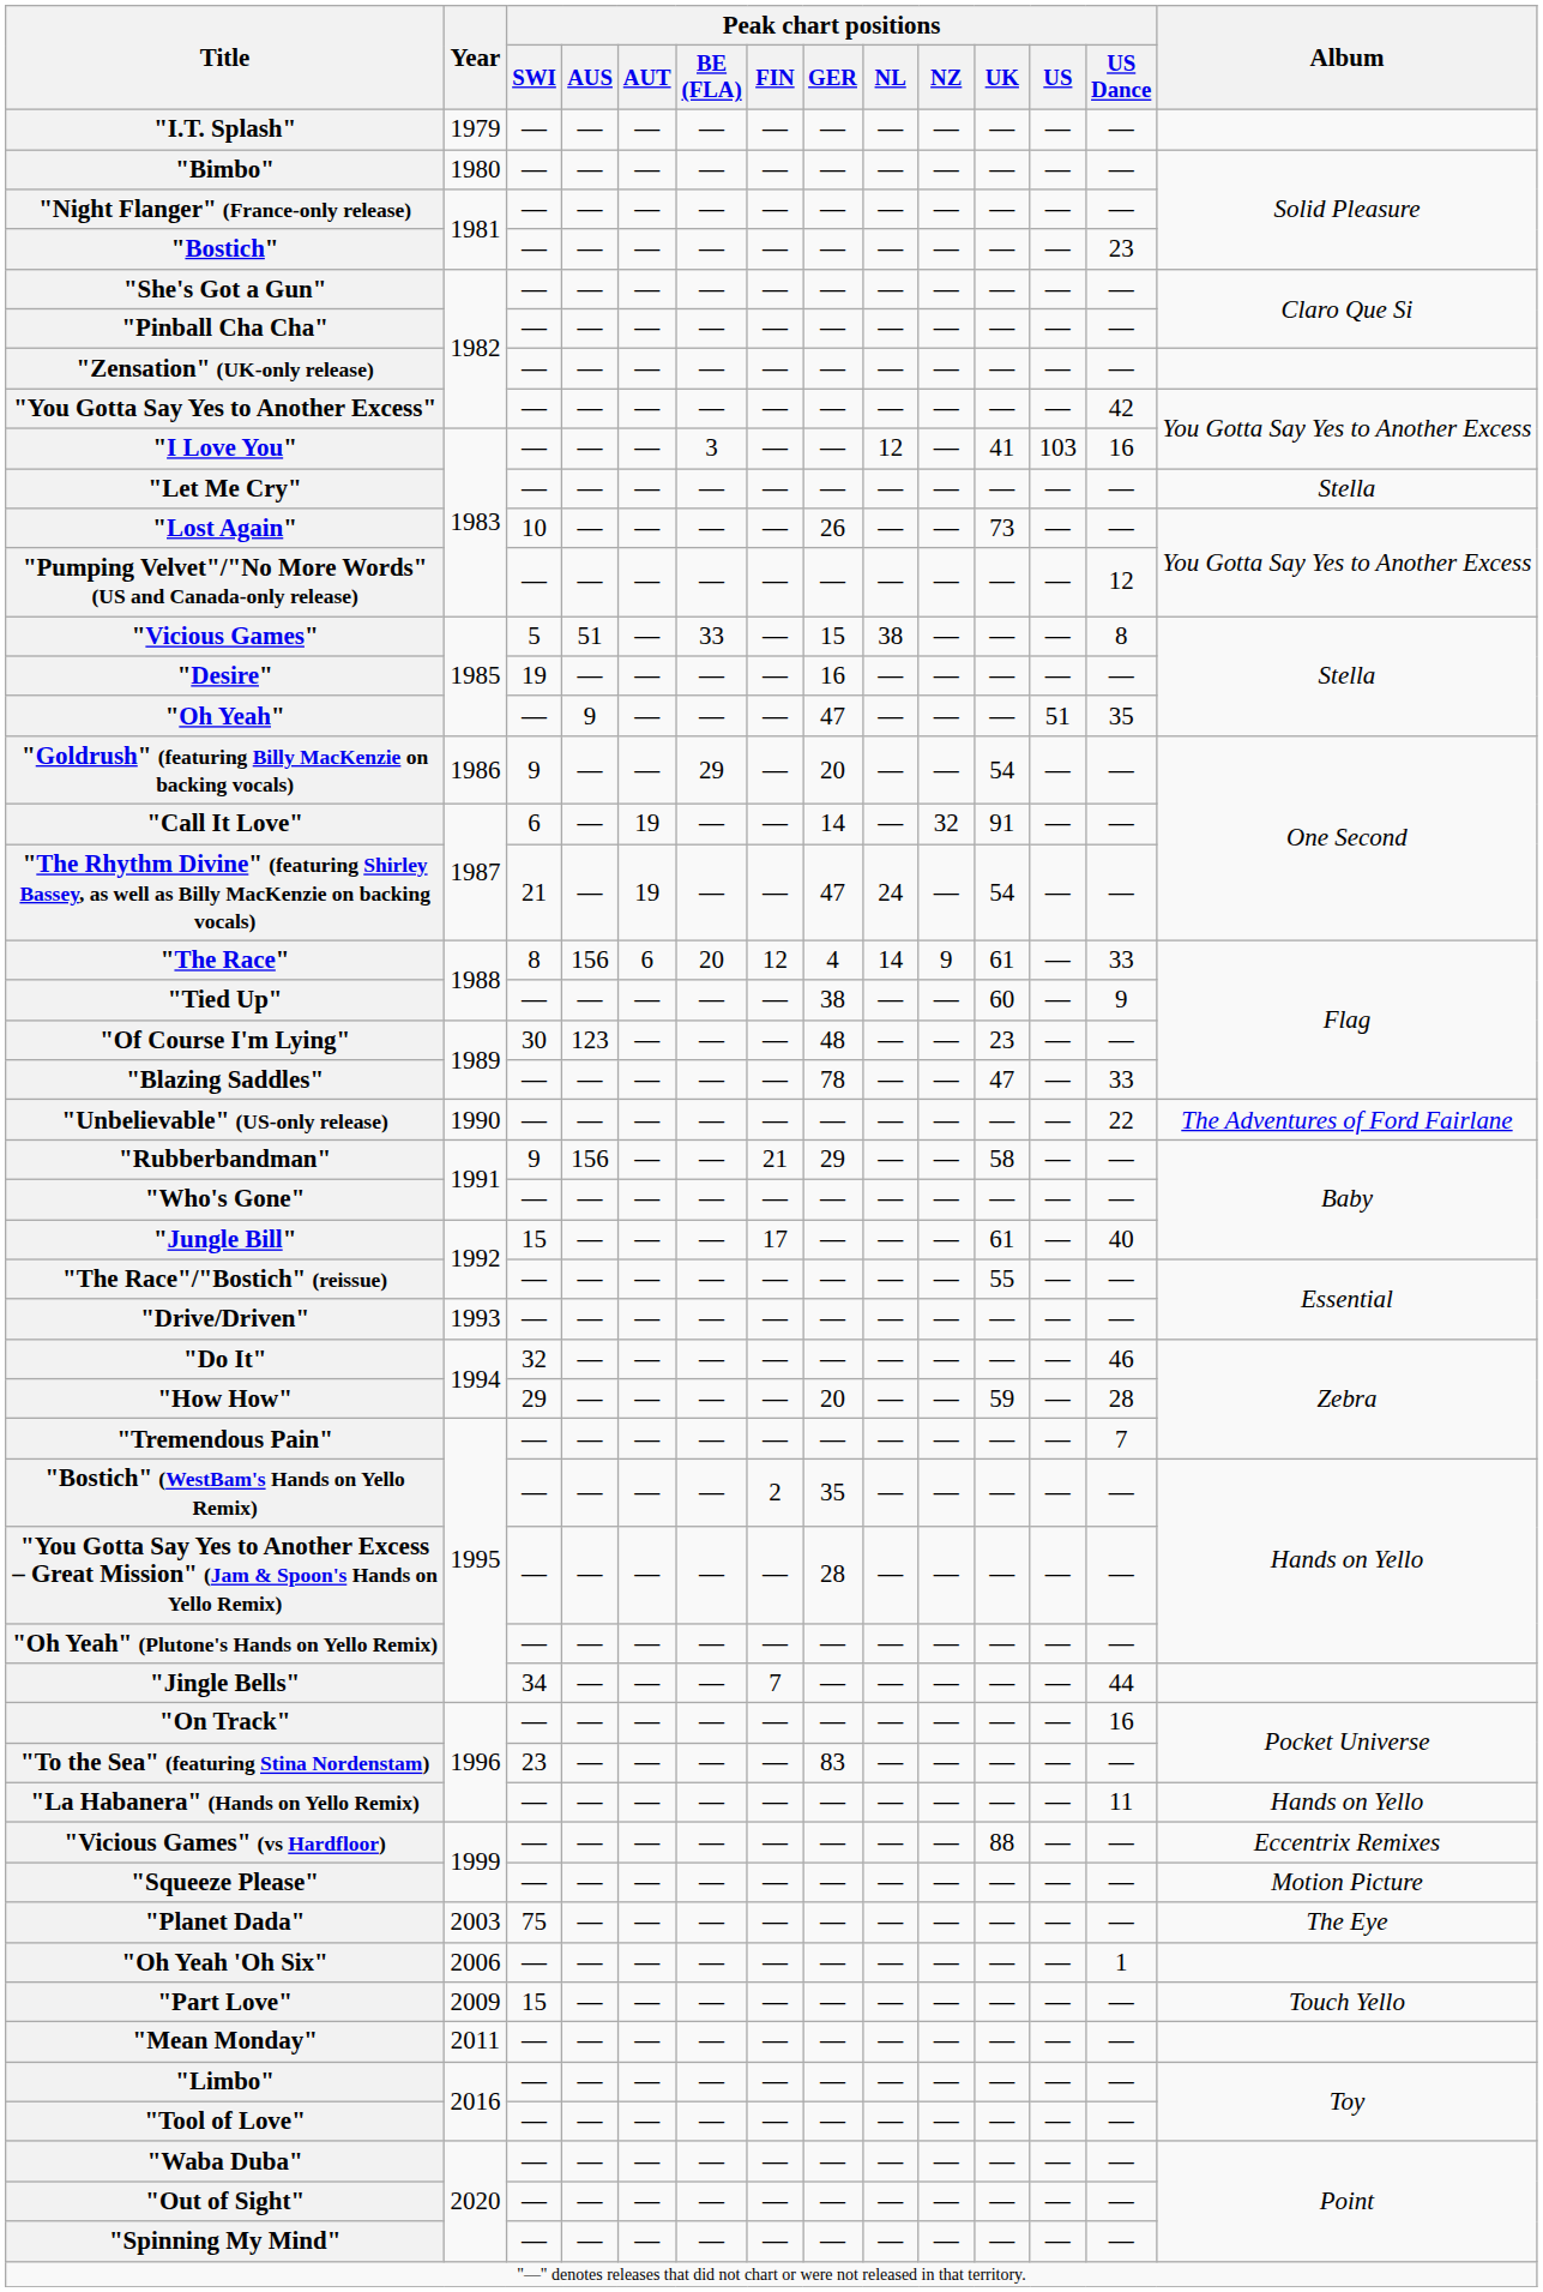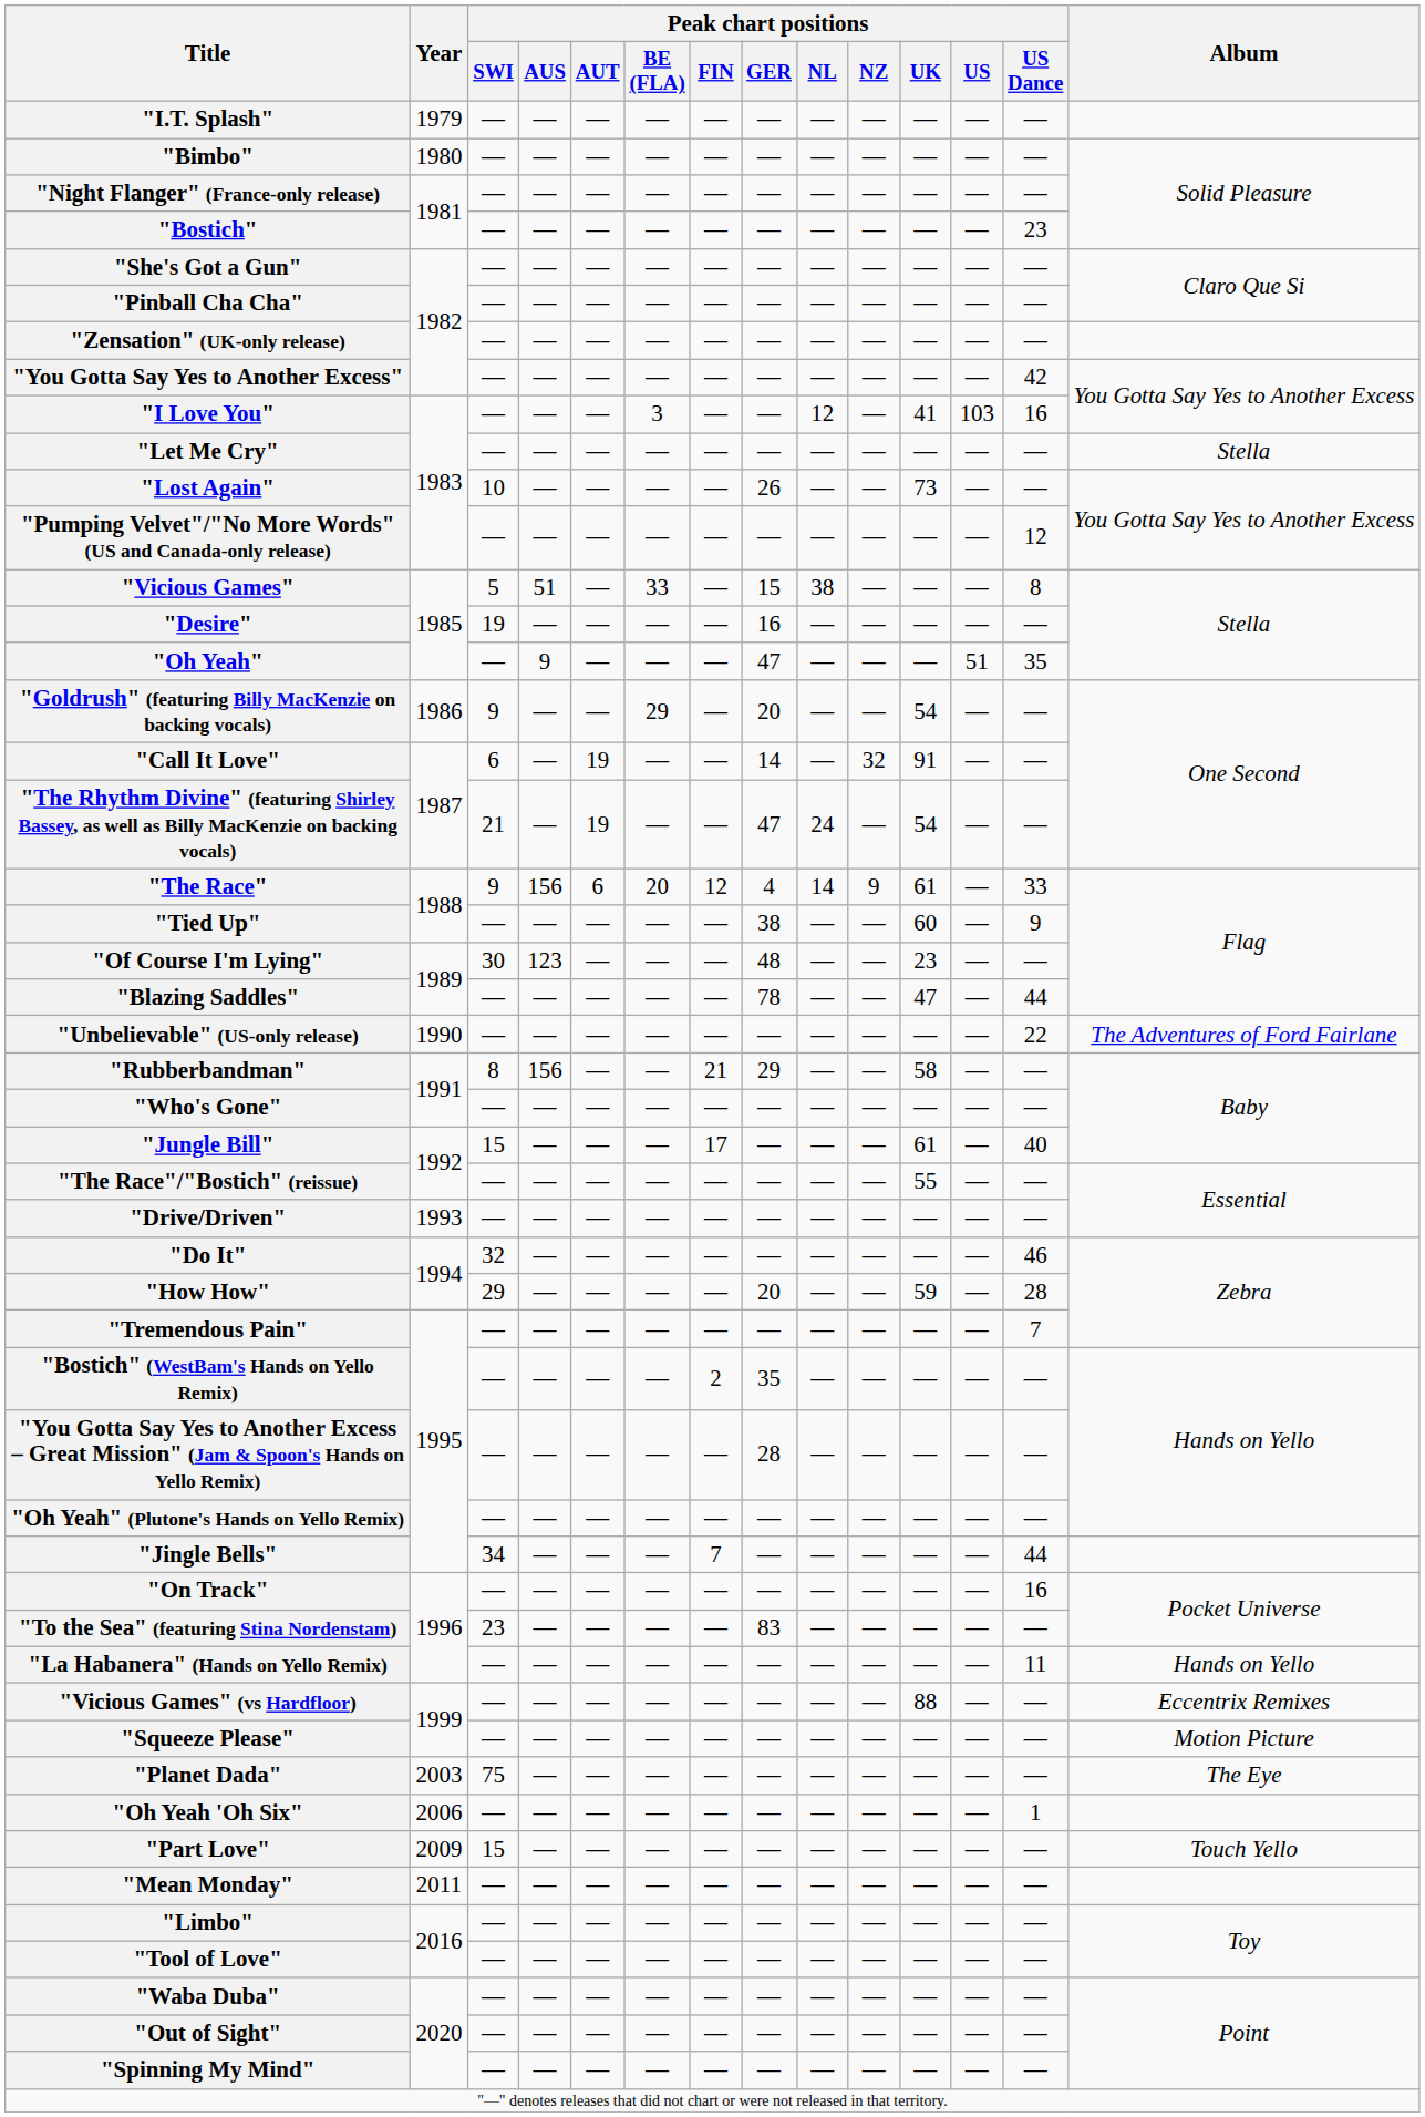"The Race" | Peak chart positions / SWI: 8 -> 9
"Blazing Saddles" | Peak chart positions / US Dance: 33 -> 44
"Rubberbandman" | Peak chart positions / SWI: 9 -> 8
